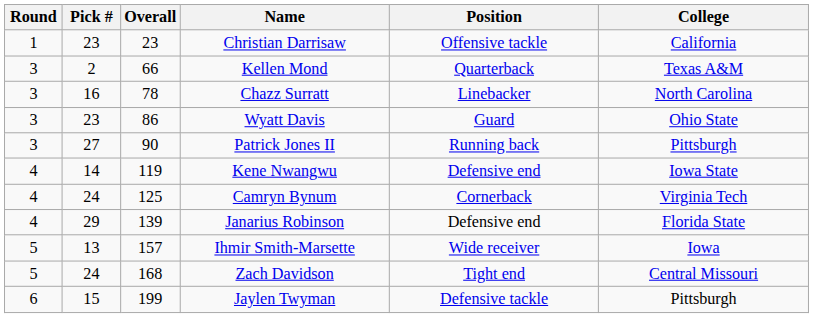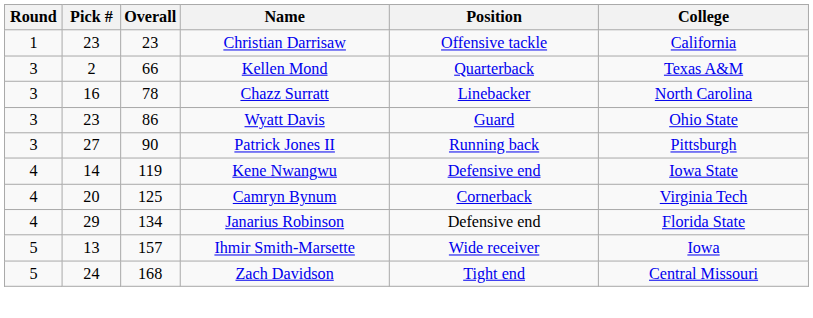Camryn Bynum | Pick #: 24 -> 20
Janarius Robinson | Overall: 139 -> 134
- row: 6 | 15 | 199 | Jaylen Twyman | Defensive tackle | Pittsburgh
